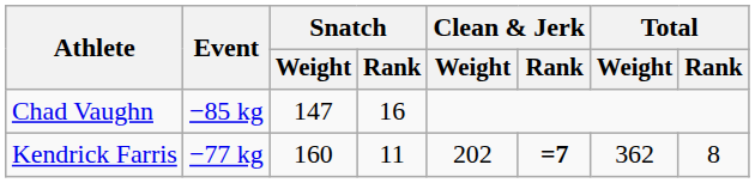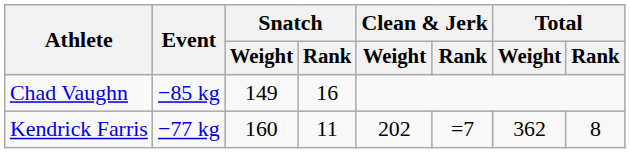Chad Vaughn | Snatch / Weight: 147 -> 149
Kendrick Farris | Clean & Jerk / Rank: bold -> normal
